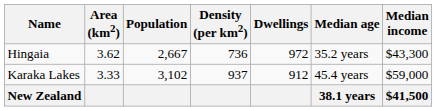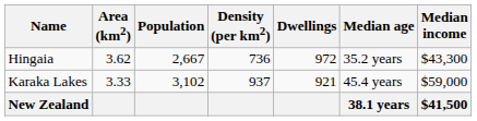Karaka Lakes | Dwellings: 912 -> 921
